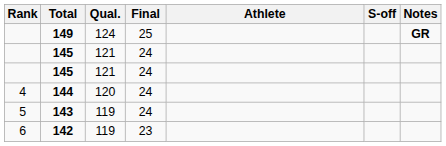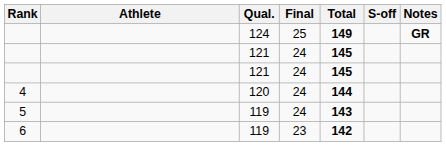columns swapped: Athlete <-> Total
